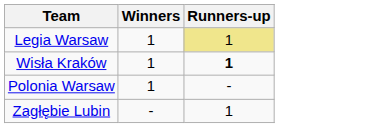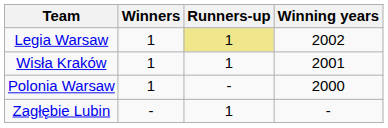+ column: Winning years | 2002 | 2001 | 2000 | -
Wisła Kraków | Runners-up: bold -> normal
